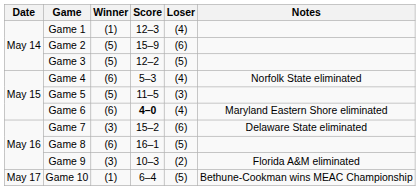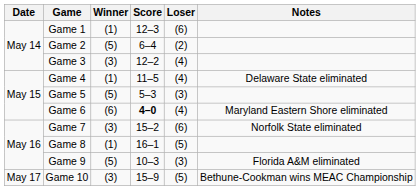Game 1 | Loser: (4) -> (6)
Game 2 | Score: 15–9 -> 6–4
Game 2 | Loser: (6) -> (2)
Game 3 | Winner: (5) -> (3)
Game 3 | Loser: (5) -> (4)
Game 4 | Winner: (6) -> (1)
Game 4 | Score: 5–3 -> 11–5
Game 4 | Notes: Norfolk State eliminated -> Delaware State eliminated
Game 5 | Score: 11–5 -> 5–3
Game 7 | Notes: Delaware State eliminated -> Norfolk State eliminated
Game 8 | Winner: (6) -> (1)
Game 9 | Winner: (3) -> (5)
Game 9 | Loser: (2) -> (3)
Game 10 | Winner: (1) -> (3)
Game 10 | Score: 6–4 -> 15–9
